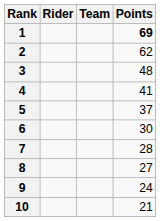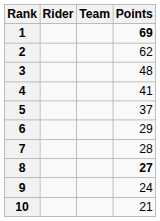6 | Points: 30 -> 29
8 | Points: normal -> bold
